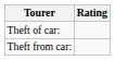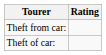rows swapped: Theft of car: <-> Theft from car:
